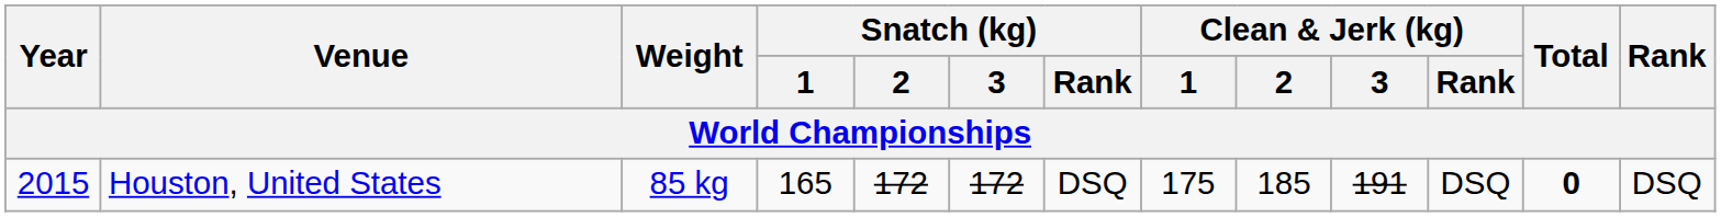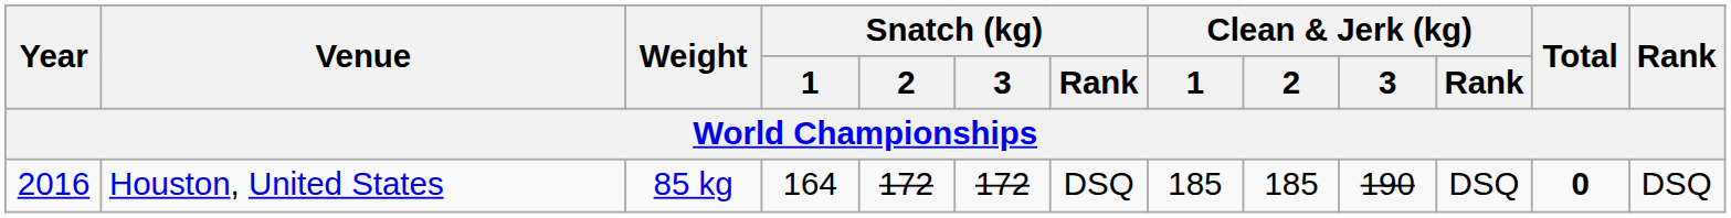Houston, United States | Year: 2015 -> 2016
Houston, United States | Snatch (kg) / 1: 165 -> 164
Houston, United States | Clean & Jerk (kg) / 1: 175 -> 185
Houston, United States | Clean & Jerk (kg) / 3: 191 -> 190
